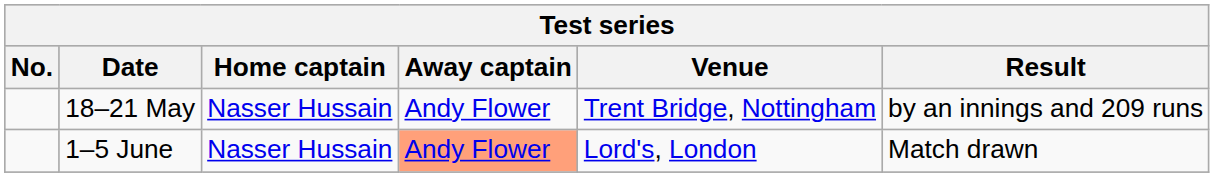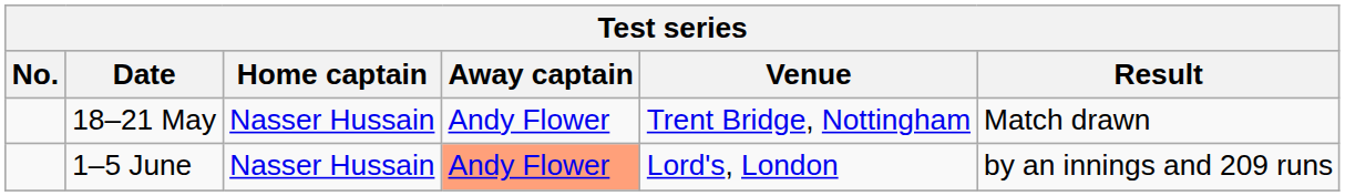18–21 May | Result: by an innings and 209 runs -> Match drawn
1–5 June | Result: Match drawn -> by an innings and 209 runs
